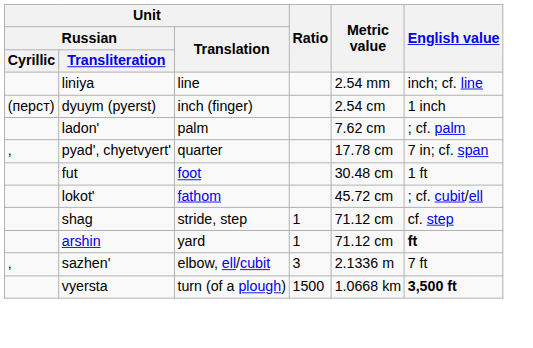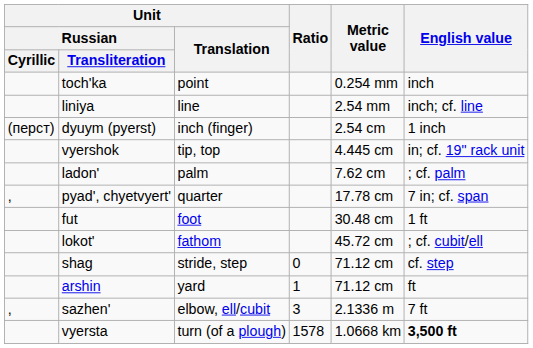+ row: toch'ka | point | 0.254 mm | inch
+ row: vyershok | tip, top | 4.445 cm | in; cf. 19" rack unit
shag | Ratio: 1 -> 0
arshin | English value: bold -> normal
vyersta | Ratio: 1500 -> 1578
